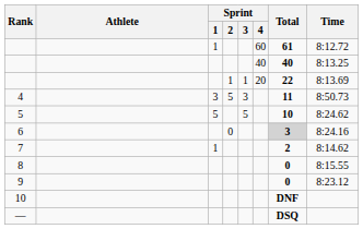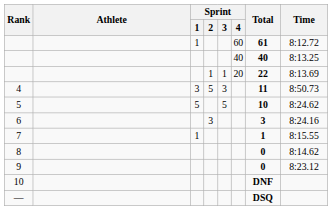6 | Sprint / 2: 0 -> 3
6 | Total: lightgrey background -> no background
7 | Total: 2 -> 1
7 | Time: 8:14.62 -> 8:15.55
8 | Time: 8:15.55 -> 8:14.62
